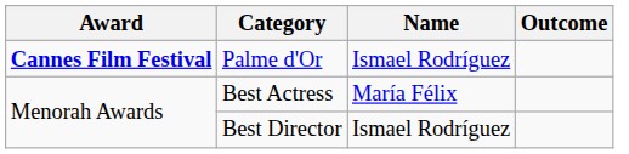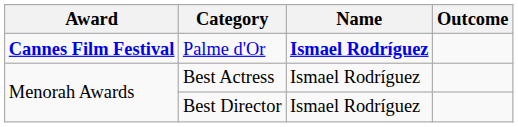Palme d'Or | Name: normal -> bold
Best Actress | Name: María Félix -> Ismael Rodríguez
